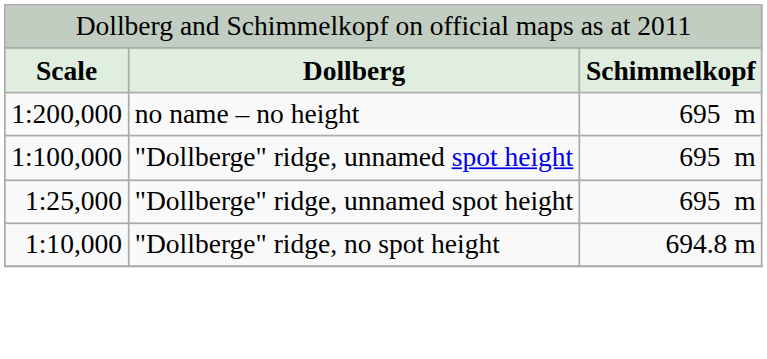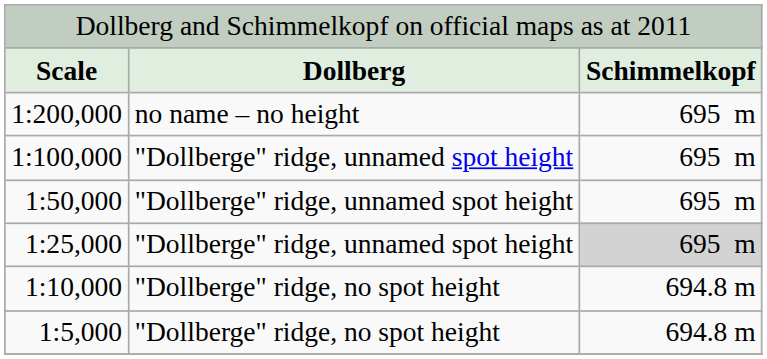+ row: 1:50,000 | "Dollberge" ridge, unnamed spot height | 695 m
1:25,000 | column 3: no background -> lightgrey background
+ row: 1:5,000 | "Dollberge" ridge, no spot height | 694.8 m
